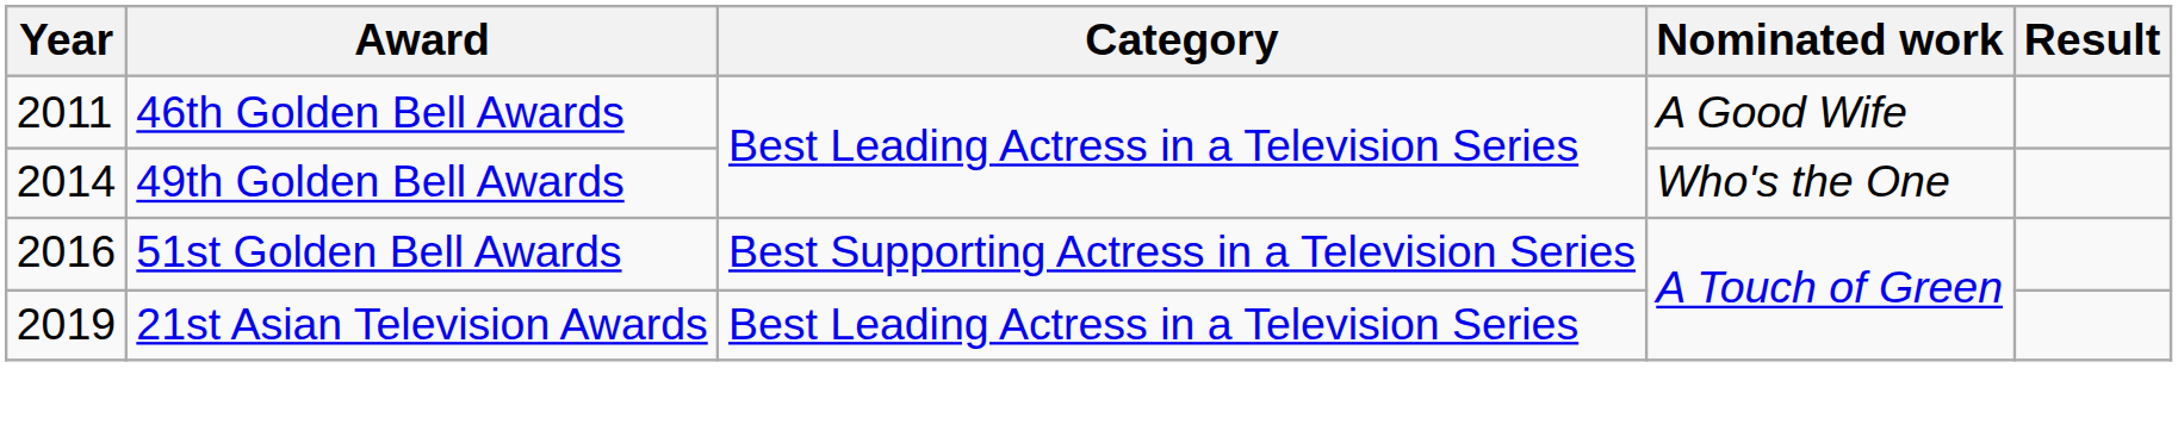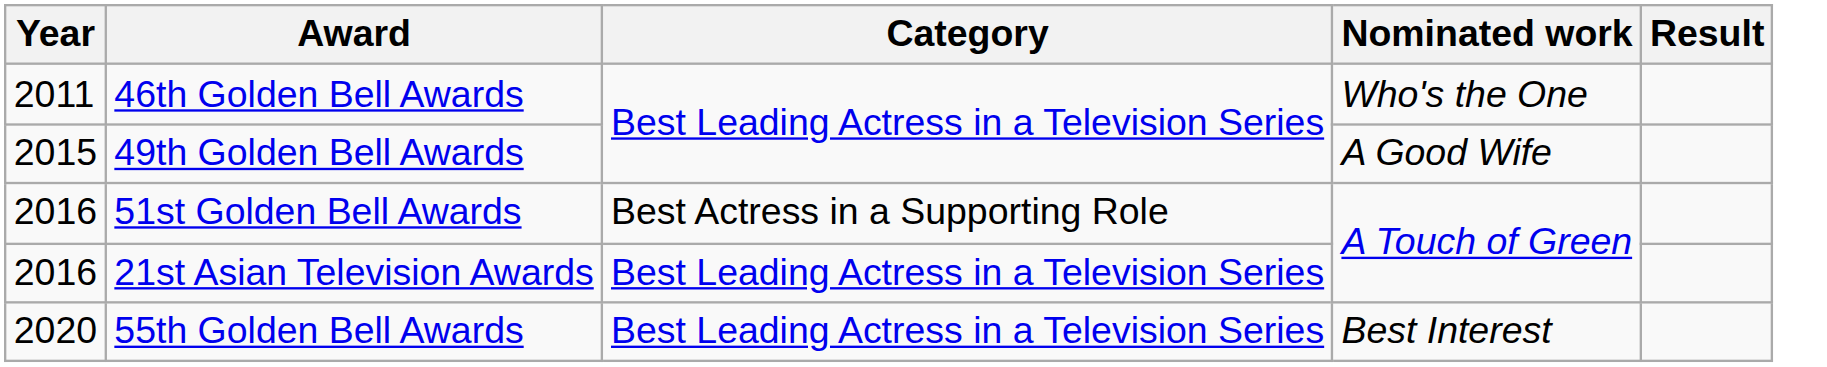46th Golden Bell Awards | Nominated work: A Good Wife -> Who's the One
49th Golden Bell Awards | Year: 2014 -> 2015
49th Golden Bell Awards | Nominated work: Who's the One -> A Good Wife
51st Golden Bell Awards | Category: Best Supporting Actress in a Television Series -> Best Actress in a Supporting Role
21st Asian Television Awards | Year: 2019 -> 2016
+ row: 2020 | 55th Golden Bell Awards | Best Leading Actress in a Television Series | Best Interest
